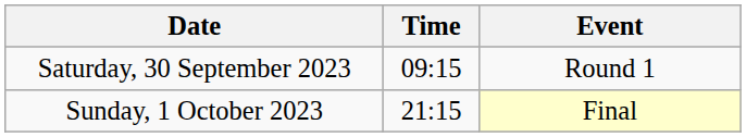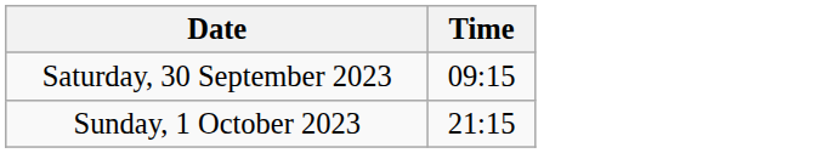- column: Event | Round 1 | Final
